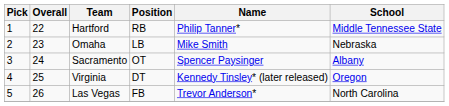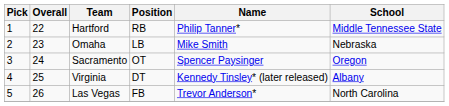Sacramento | School: Albany -> Oregon
Virginia | School: Oregon -> Albany
